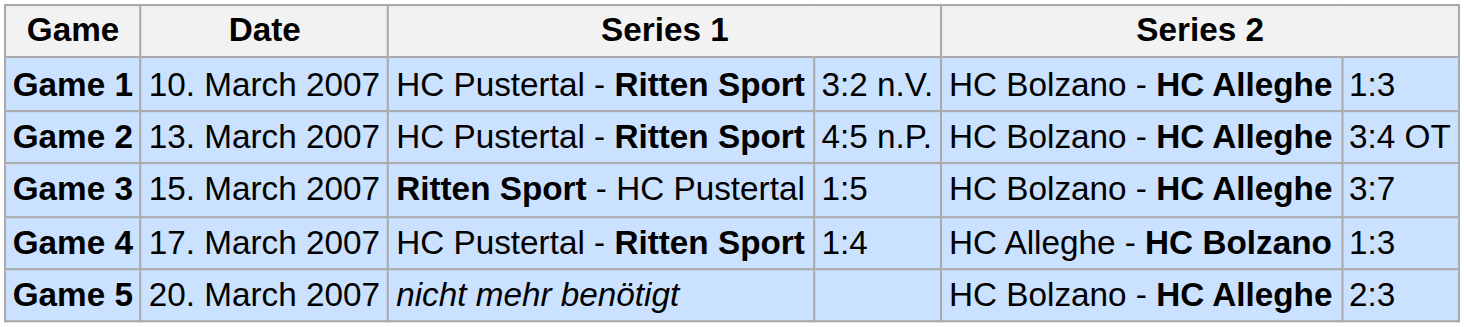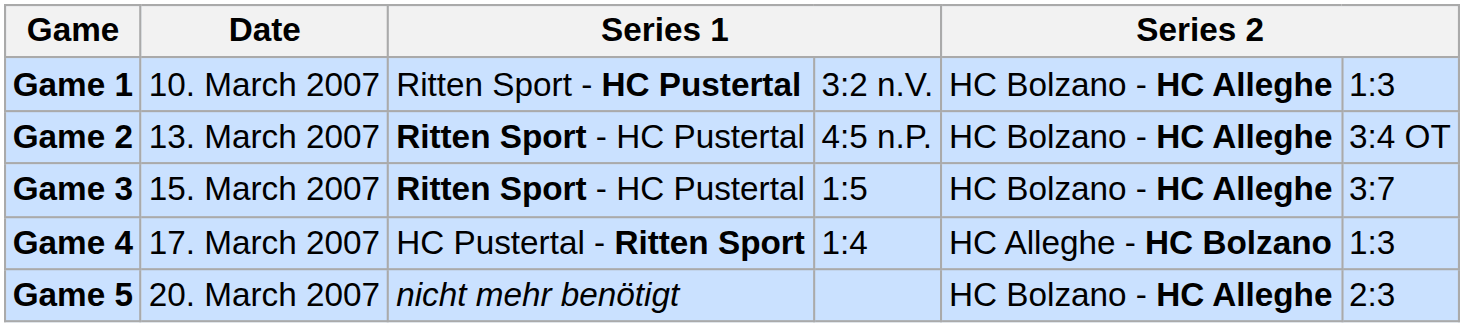Game 1 | column 3: HC Pustertal - Ritten Sport -> Ritten Sport - HC Pustertal
Game 2 | column 3: HC Pustertal - Ritten Sport -> Ritten Sport - HC Pustertal
